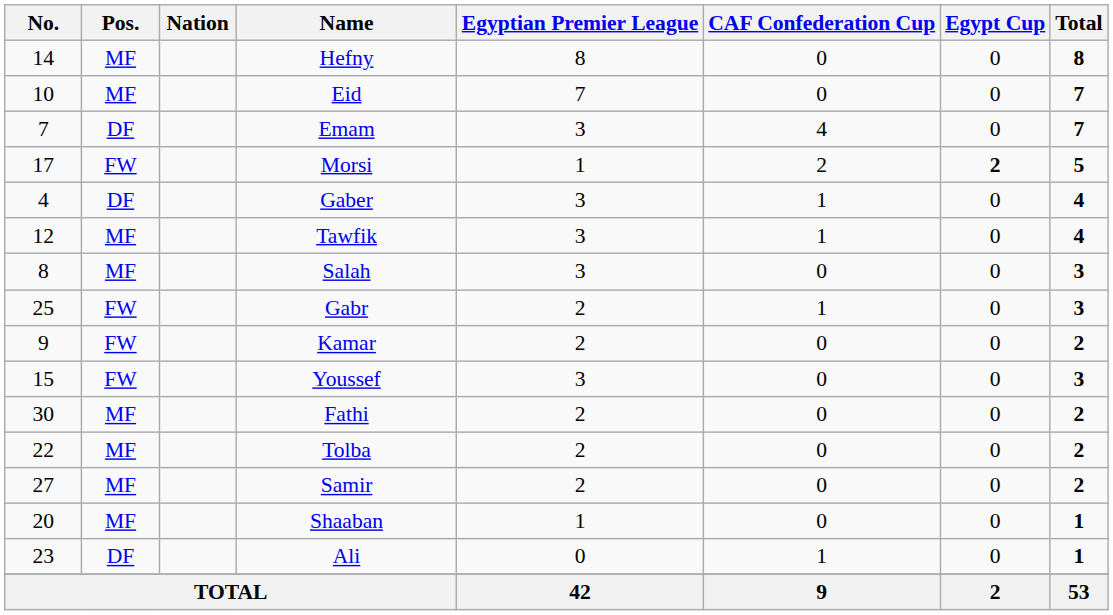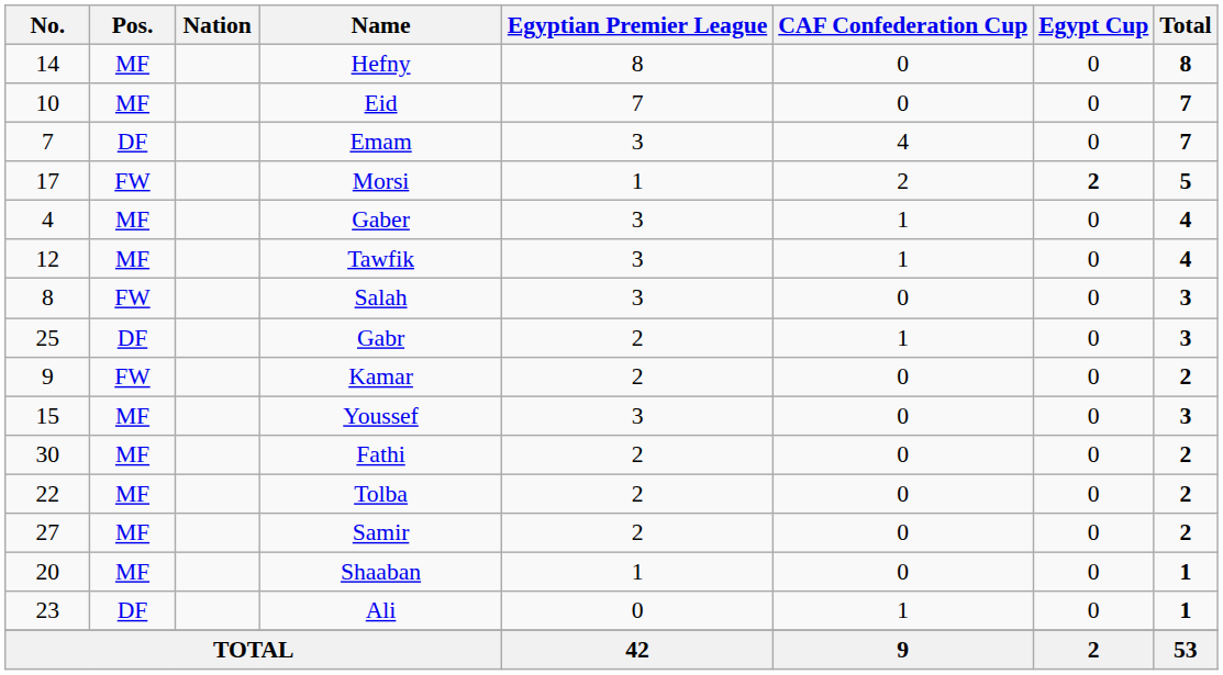Gaber | Pos.: DF -> MF
Salah | Pos.: MF -> FW
Gabr | Pos.: FW -> DF
Youssef | Pos.: FW -> MF
